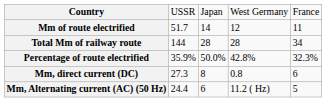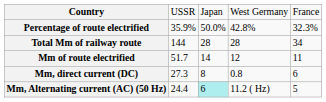rows swapped: Mm of route electrified <-> Percentage of route electrified
Mm, Alternating current (AC) (50 Hz) | column 3: no background -> paleturquoise background
